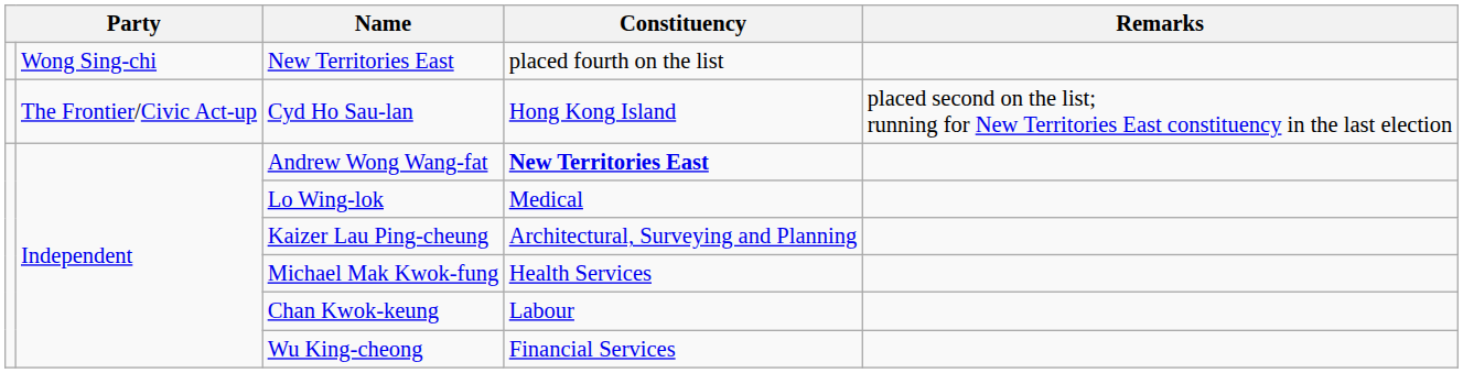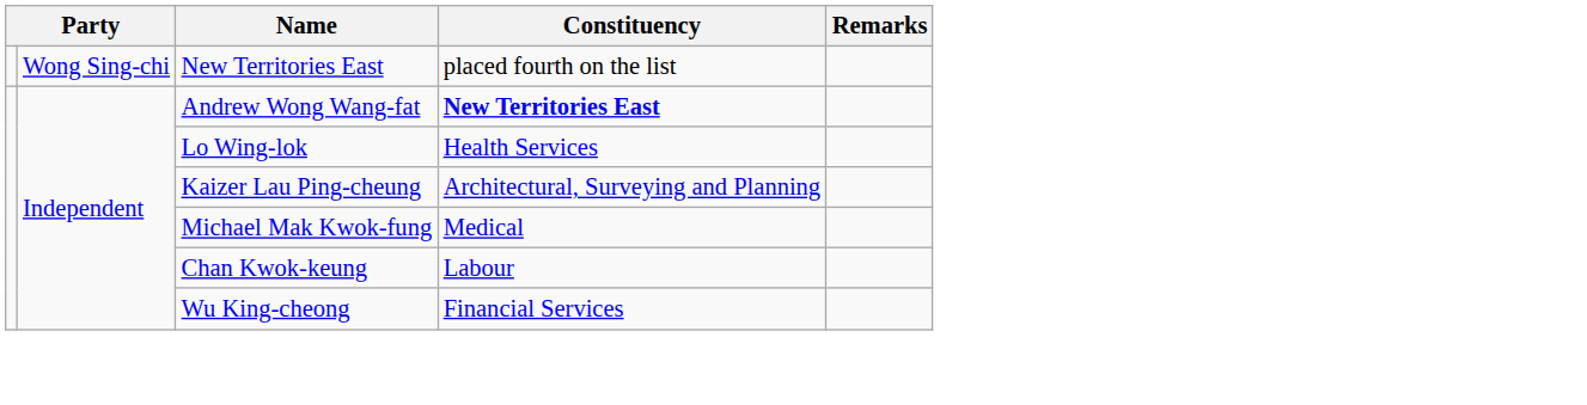- row: The Frontier/Civic Act-up | Cyd Ho Sau-lan | Hong Kong Island | placed second on the list; running for New Territories East constituency in the last election
Lo Wing-lok | Constituency: Medical -> Health Services
Michael Mak Kwok-fung | Constituency: Health Services -> Medical
